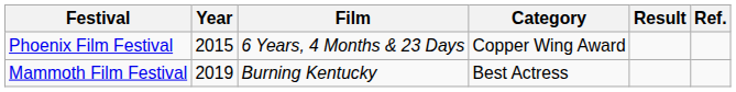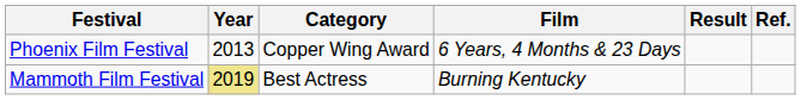columns swapped: Film <-> Category
Phoenix Film Festival | Year: 2015 -> 2013
Mammoth Film Festival | Year: no background -> khaki background
